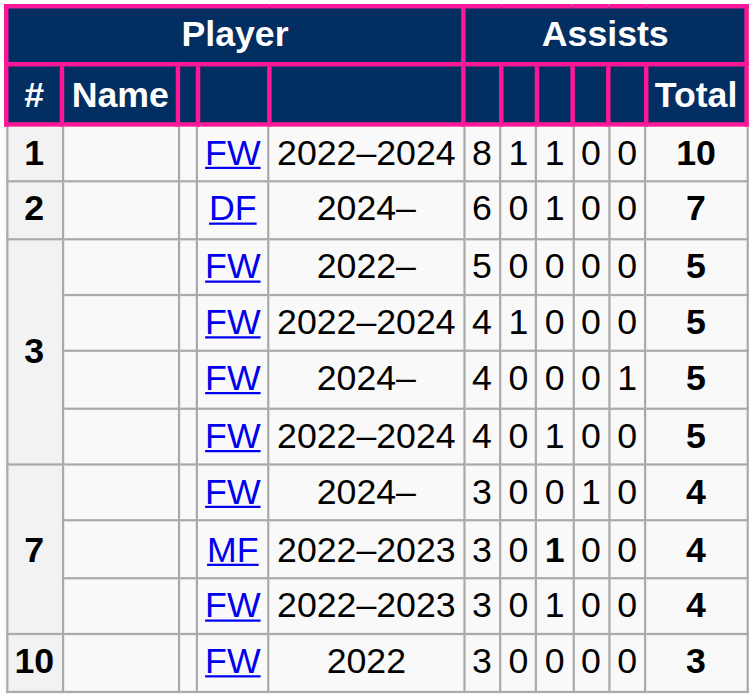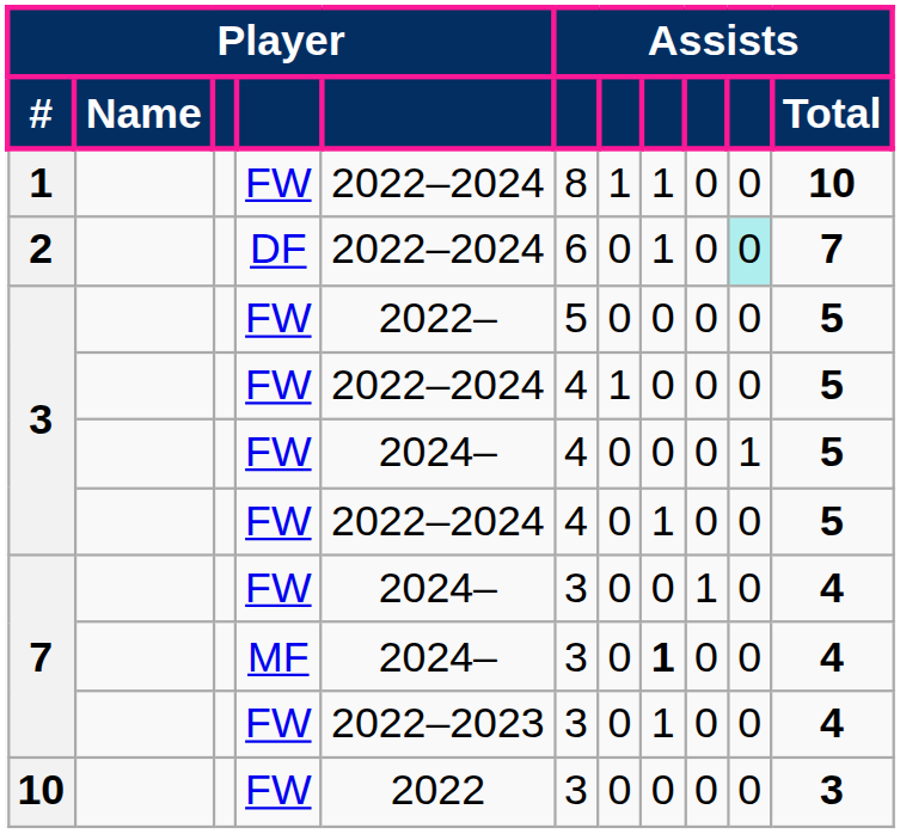2 | column 5: 2024– -> 2022–2024
2 | column 10: no background -> paleturquoise background
7 / MF | column 5: 2022–2023 -> 2024–
